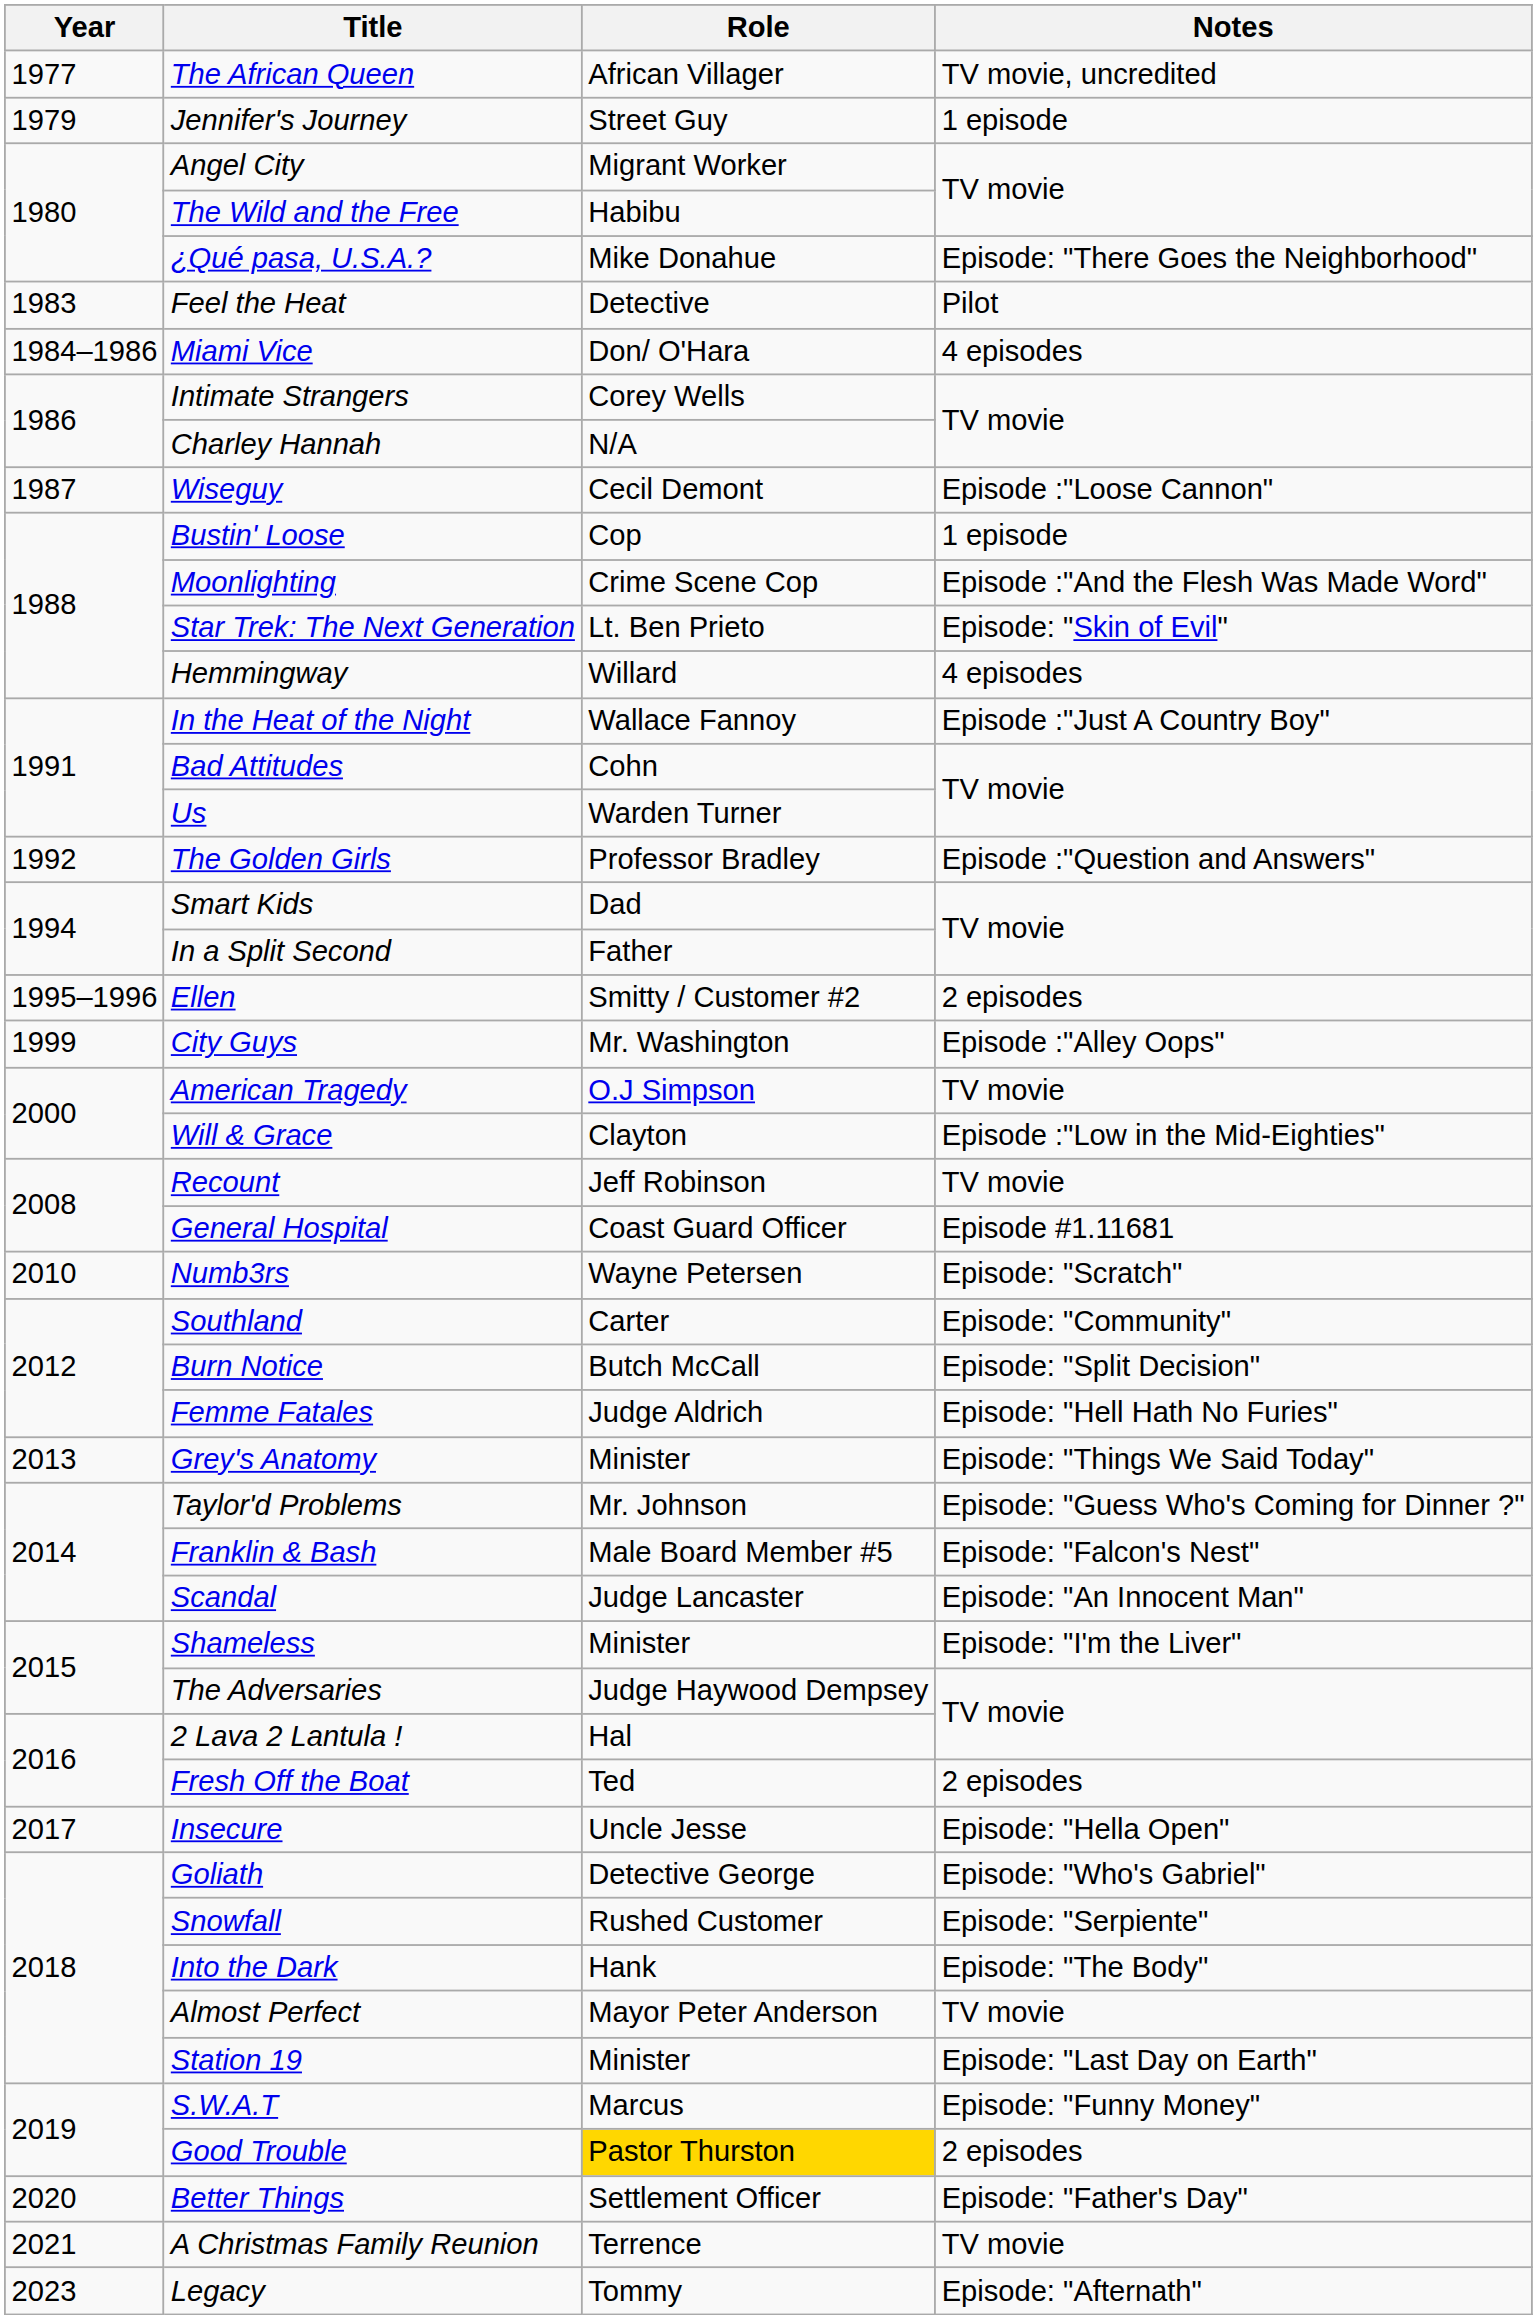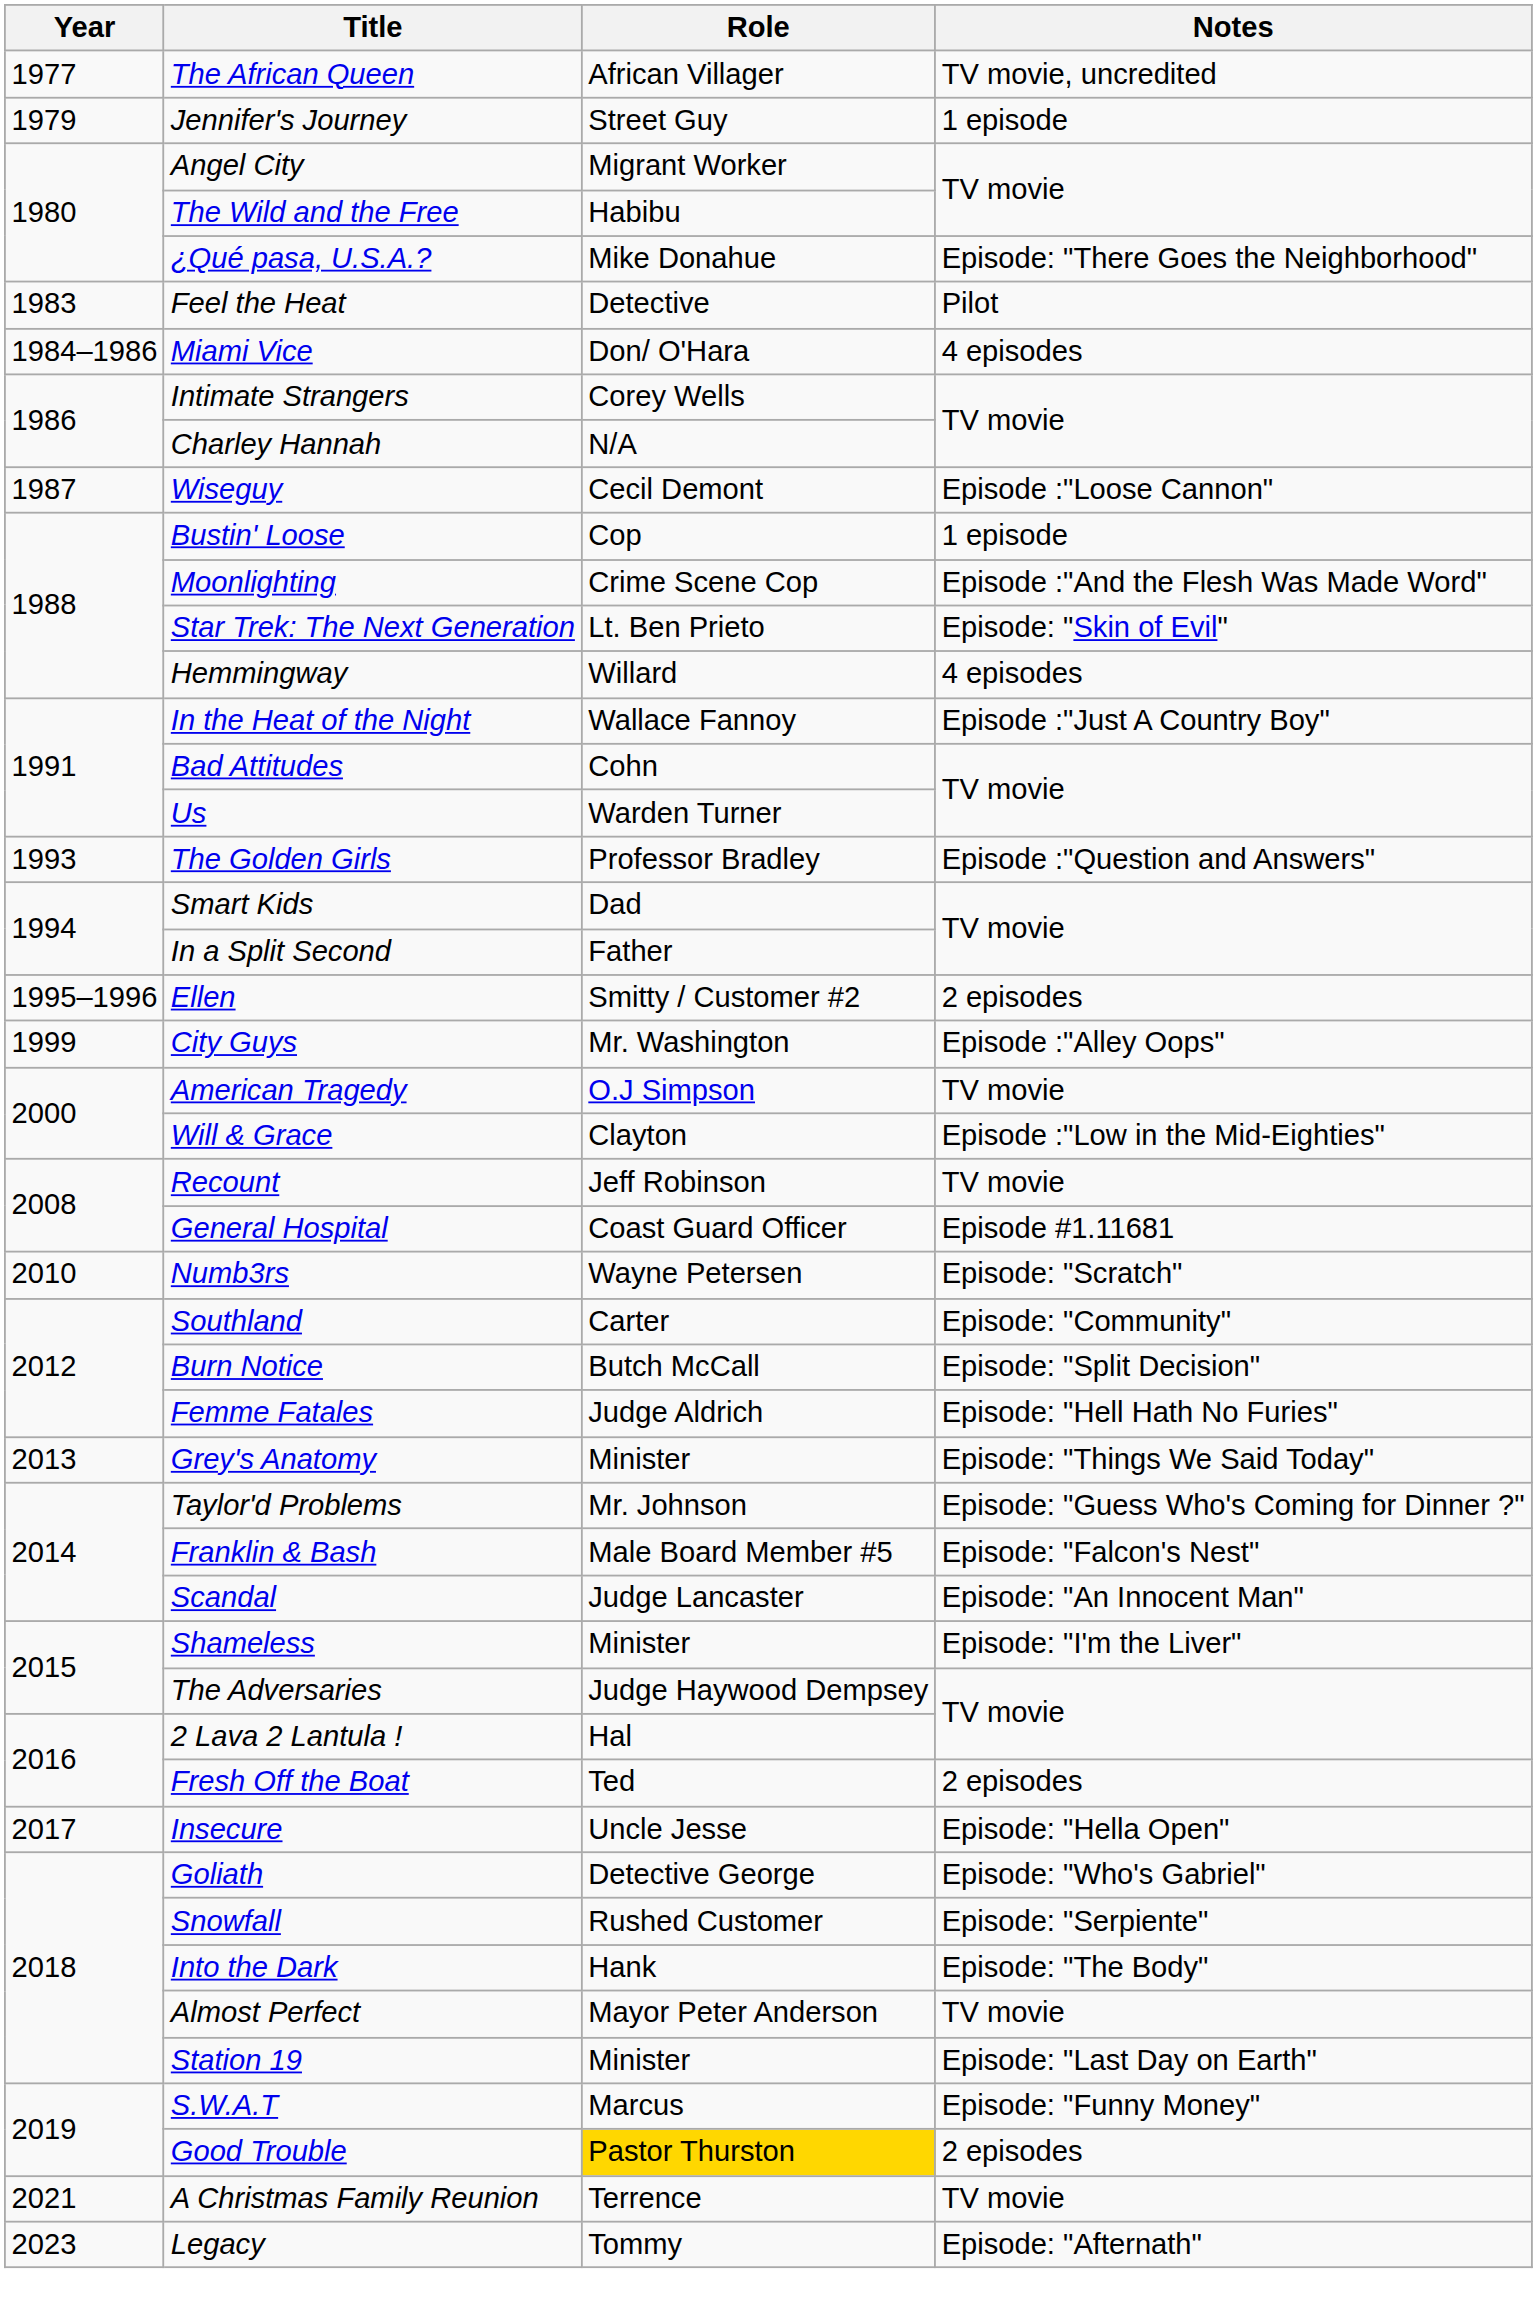The Golden Girls | Year: 1992 -> 1993
- row: 2020 | Better Things | Settlement Officer | Episode: "Father's Day"
